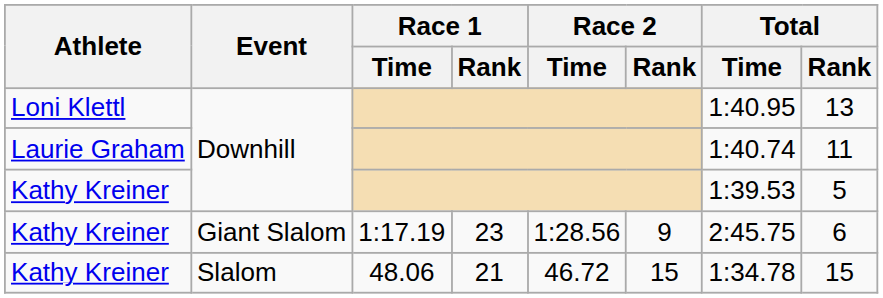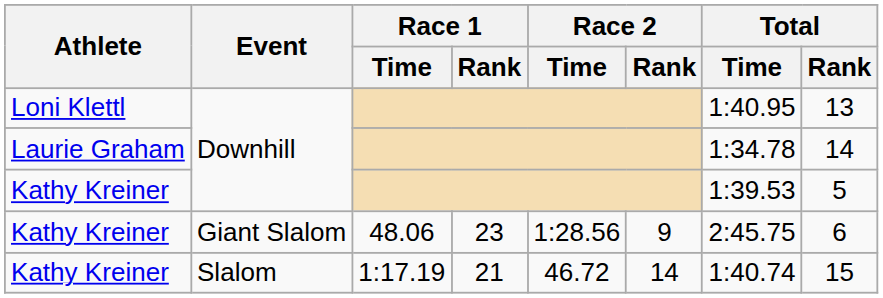Laurie Graham | Total / Time: 1:40.74 -> 1:34.78
Laurie Graham | Total / Rank: 11 -> 14
Kathy Kreiner / Giant Slalom | Race 1 / Time: 1:17.19 -> 48.06
Kathy Kreiner / Slalom | Race 1 / Time: 48.06 -> 1:17.19
Kathy Kreiner / Slalom | Race 2 / Rank: 15 -> 14
Kathy Kreiner / Slalom | Total / Time: 1:34.78 -> 1:40.74
